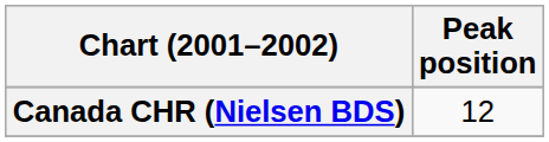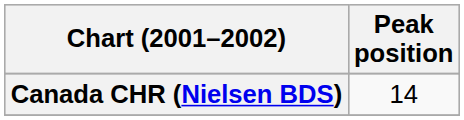Canada CHR (Nielsen BDS) | Peak position: 12 -> 14
